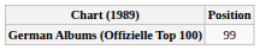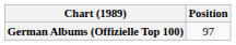German Albums (Offizielle Top 100) | Position: 99 -> 97
